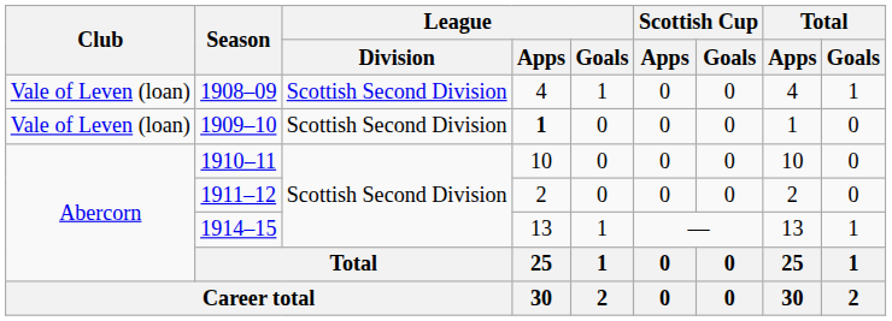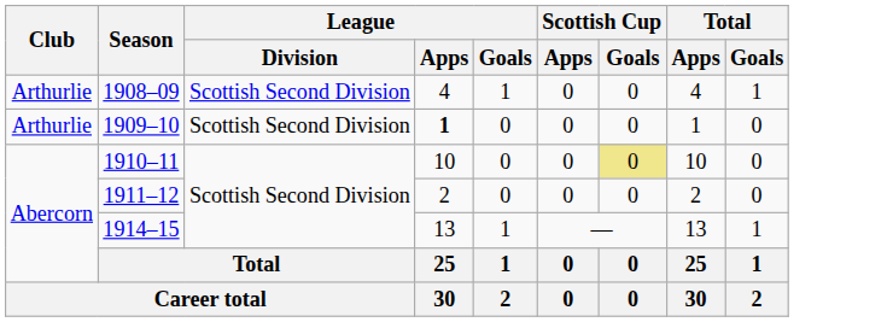1908–09 | Club: Vale of Leven (loan) -> Arthurlie
1909–10 | Club: Vale of Leven (loan) -> Arthurlie
1910–11 | Scottish Cup / Goals: no background -> khaki background
